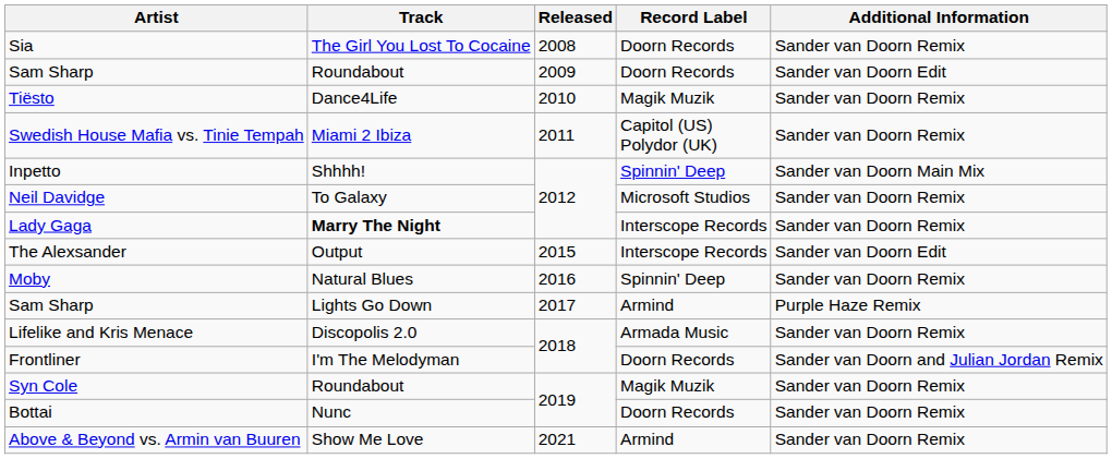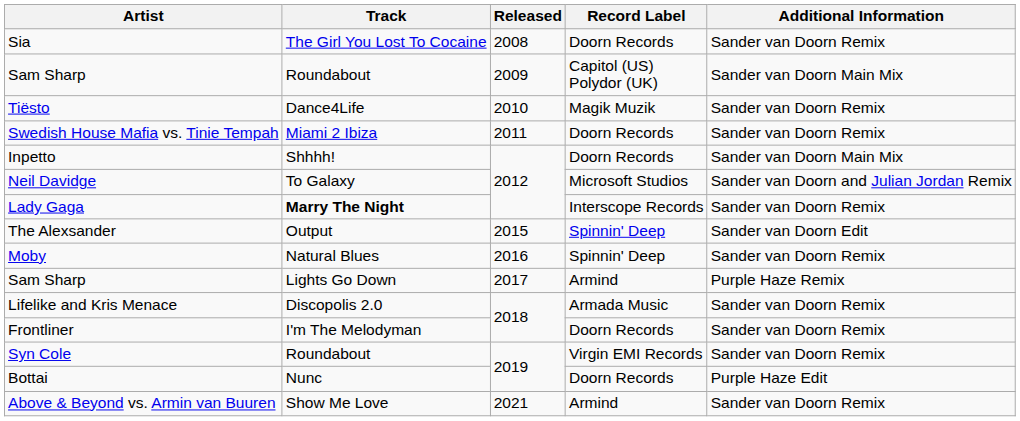Sam Sharp / 2009 | Record Label: Doorn Records -> Capitol (US) Polydor (UK)
Sam Sharp / 2009 | Additional Information: Sander van Doorn Edit -> Sander van Doorn Main Mix
Swedish House Mafia vs. Tinie Tempah | Record Label: Capitol (US) Polydor (UK) -> Doorn Records
Inpetto | Record Label: Spinnin' Deep -> Doorn Records
Neil Davidge | Additional Information: Sander van Doorn Remix -> Sander van Doorn and Julian Jordan Remix
The Alexsander | Record Label: Interscope Records -> Spinnin' Deep
Frontliner | Additional Information: Sander van Doorn and Julian Jordan Remix -> Sander van Doorn Remix
Syn Cole | Record Label: Magik Muzik -> Virgin EMI Records
Bottai | Additional Information: Sander van Doorn Remix -> Purple Haze Edit
